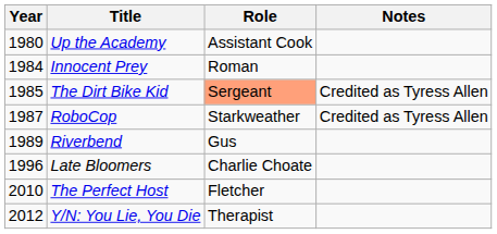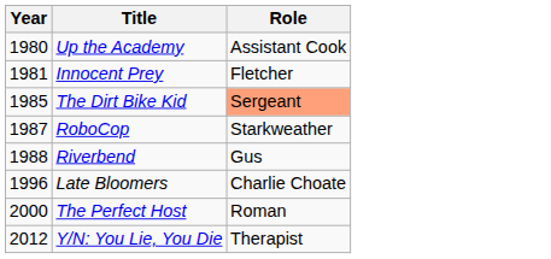- column: Notes | Credited as Tyress Allen | Credited as Tyress Allen
Innocent Prey | Year: 1984 -> 1981
Innocent Prey | Role: Roman -> Fletcher
Riverbend | Year: 1989 -> 1988
The Perfect Host | Year: 2010 -> 2000
The Perfect Host | Role: Fletcher -> Roman
